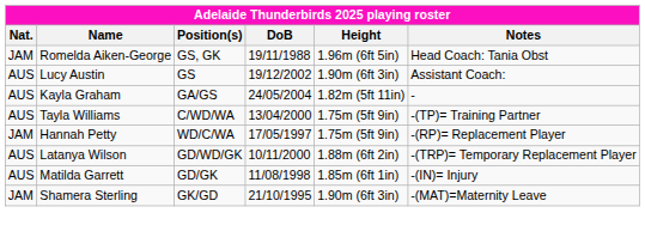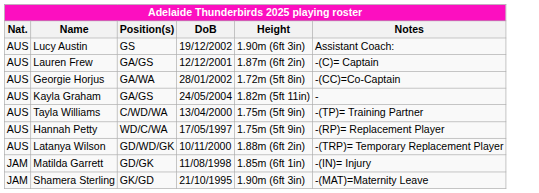- row: JAM | Romelda Aiken-George | GS, GK | 19/11/1988 | 1.96m (6ft 5in) | Head Coach: Tania Obst
+ row: AUS | Lauren Frew | GA/GS | 12/12/2001 | 1.87m (6ft 2in) | -(C)= Captain
+ row: AUS | Georgie Horjus | GA/WA | 28/01/2002 | 1.72m (5ft 8in) | -(CC)=Co-Captain
Hannah Petty | Nat.: JAM -> AUS
Matilda Garrett | Nat.: AUS -> JAM
